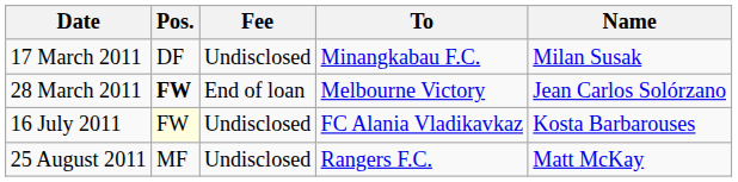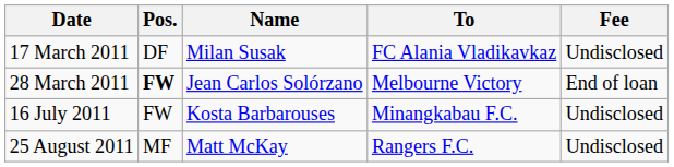columns swapped: Name <-> Fee
17 March 2011 | To: Minangkabau F.C. -> FC Alania Vladikavkaz
16 July 2011 | Pos.: lightyellow background -> no background
16 July 2011 | To: FC Alania Vladikavkaz -> Minangkabau F.C.
